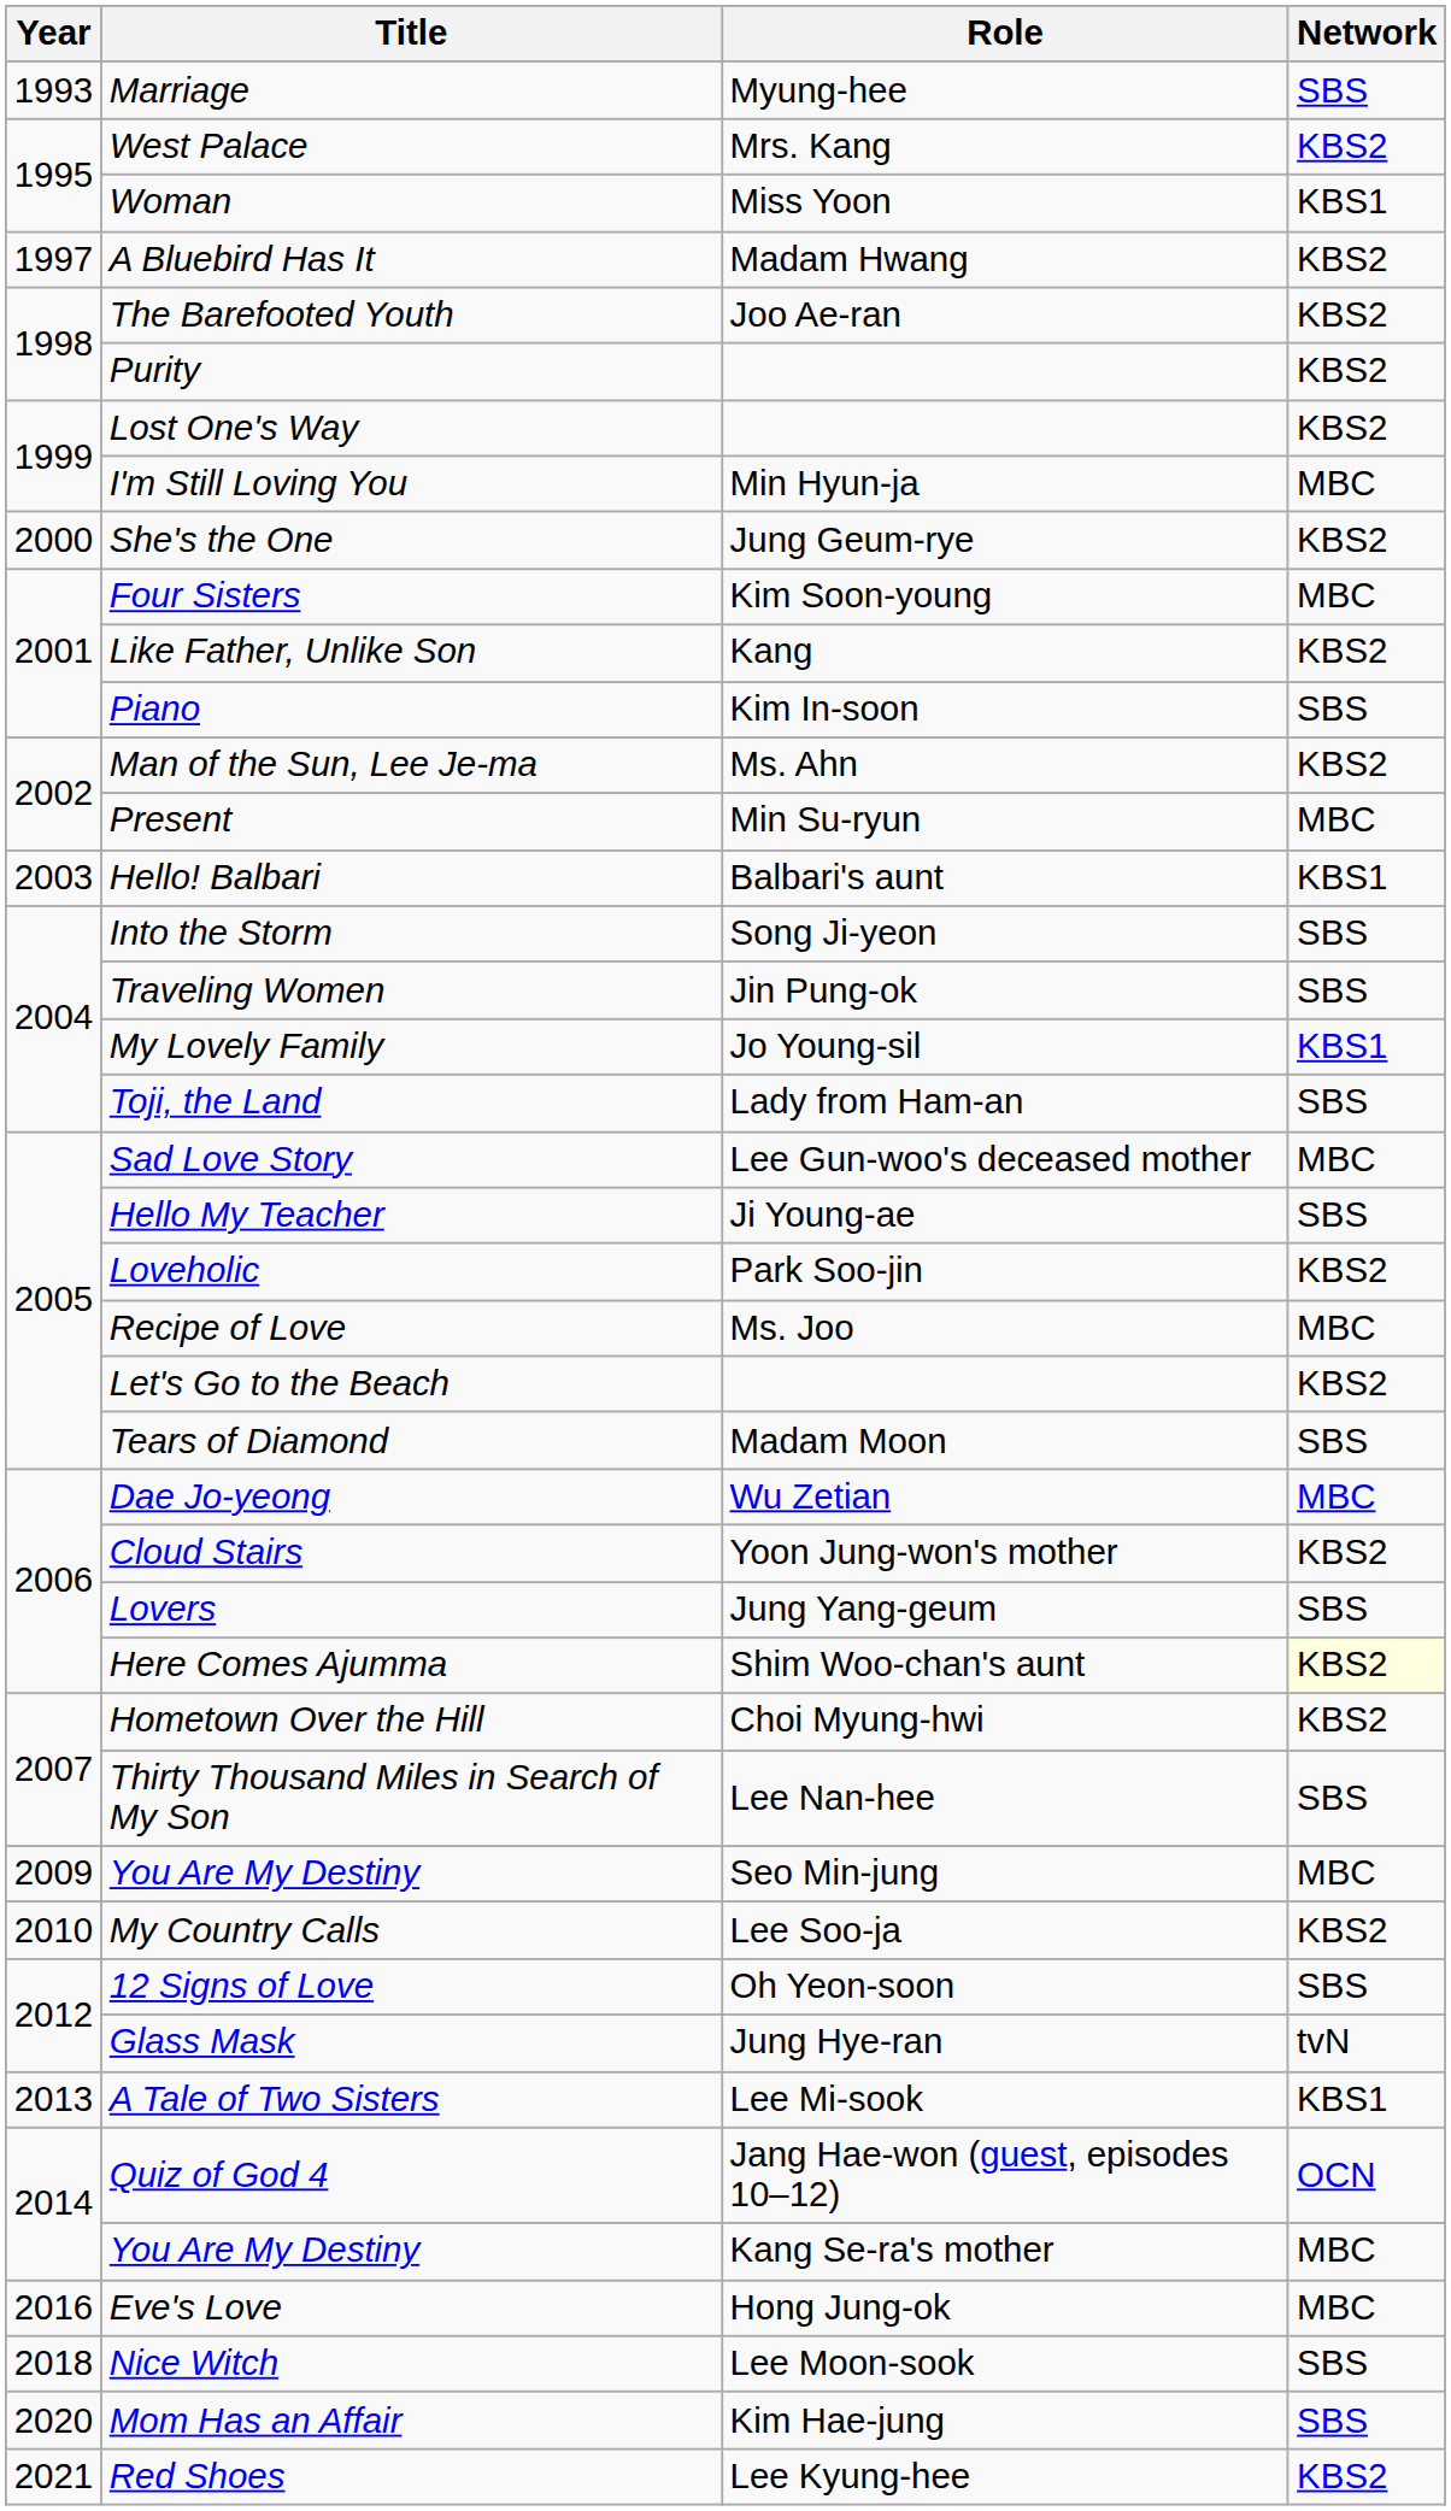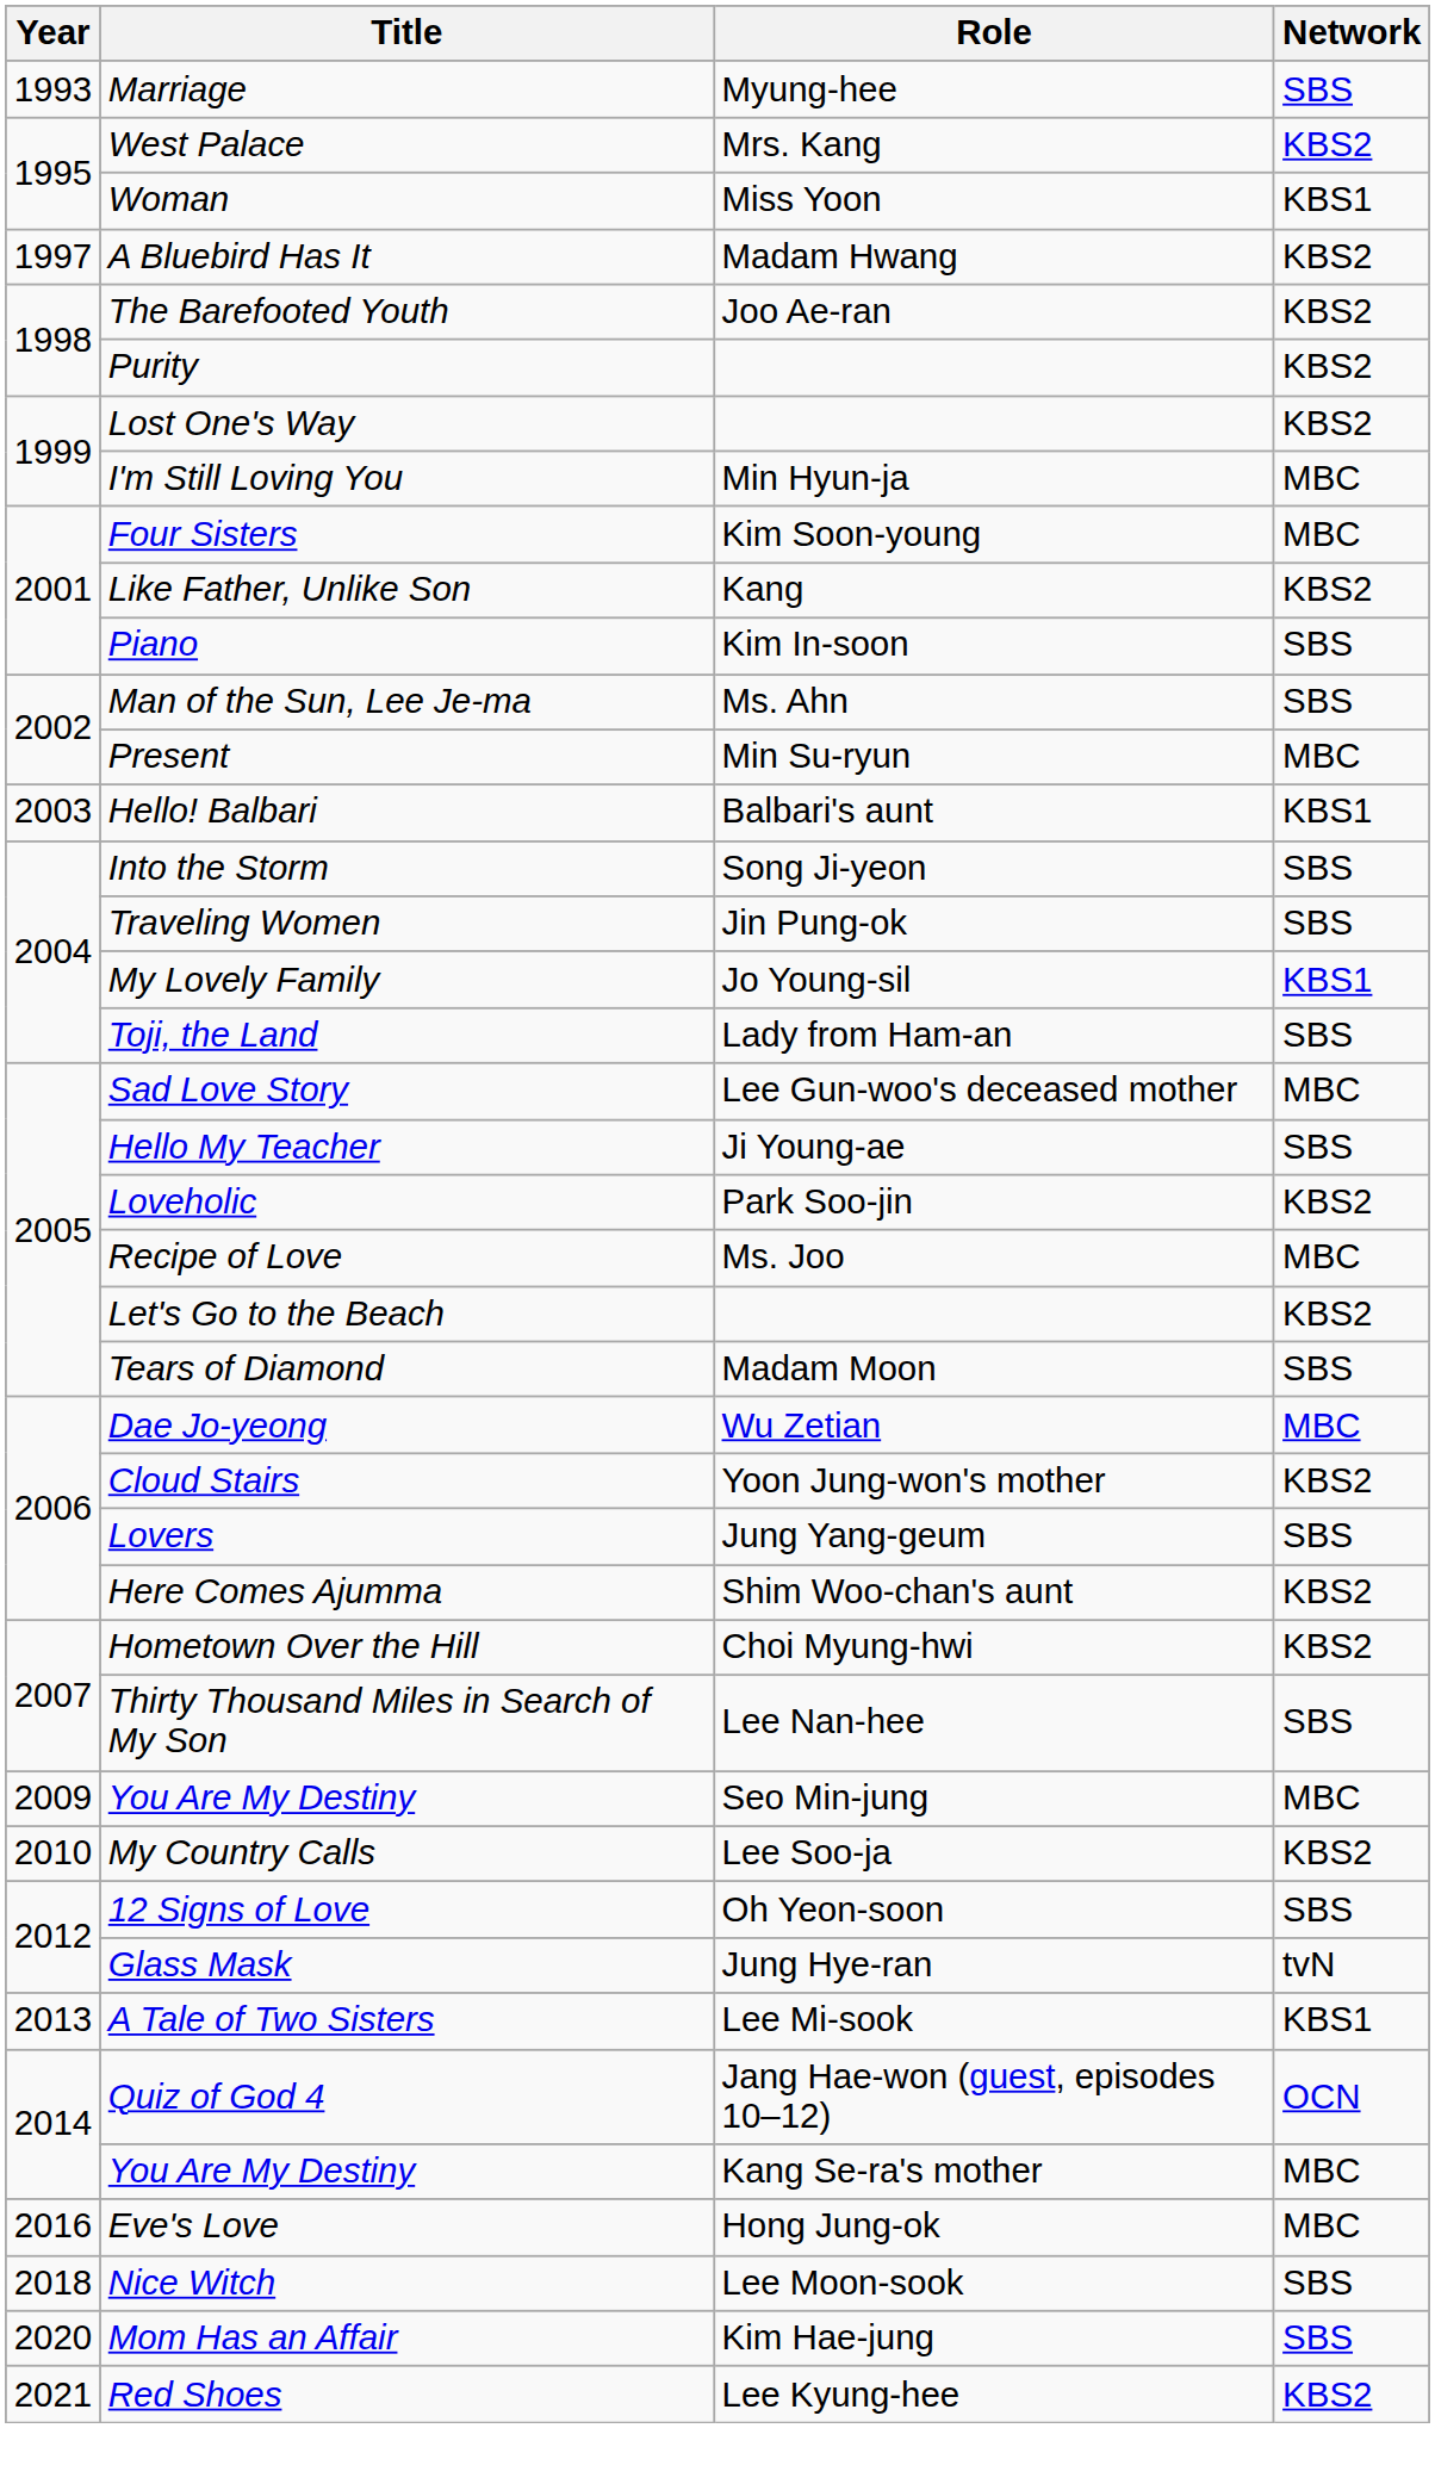- row: 2000 | She's the One | Jung Geum-rye | KBS2
Man of the Sun, Lee Je-ma | Network: KBS2 -> SBS
Here Comes Ajumma | Network: lightyellow background -> no background
